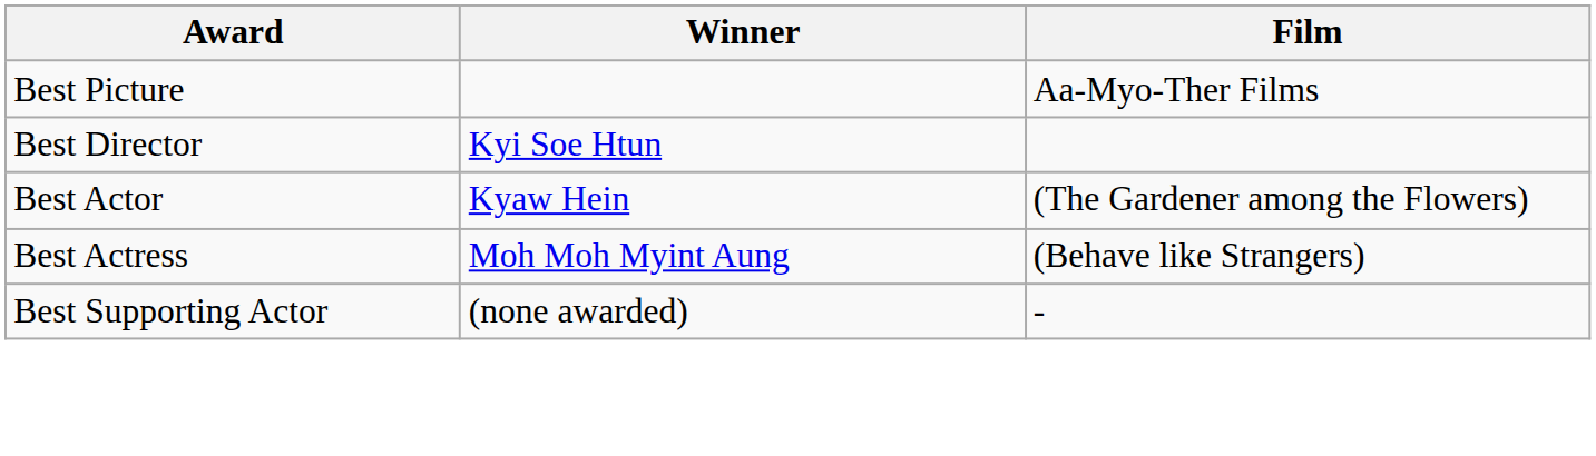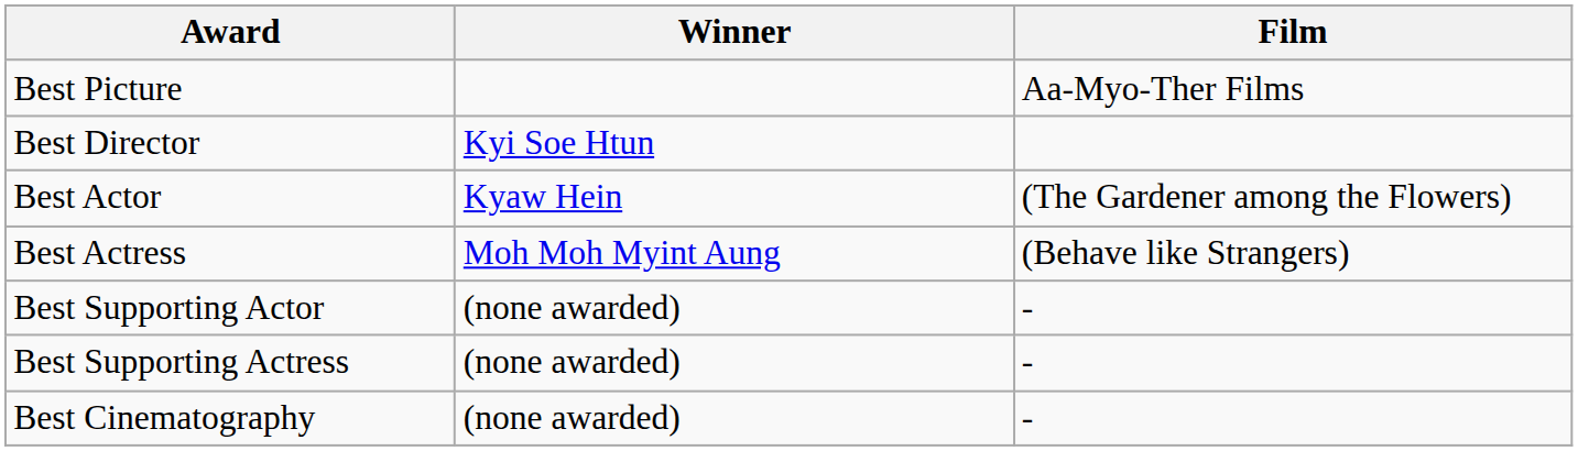+ row: Best Supporting Actress | (none awarded) | -
+ row: Best Cinematography | (none awarded) | -
